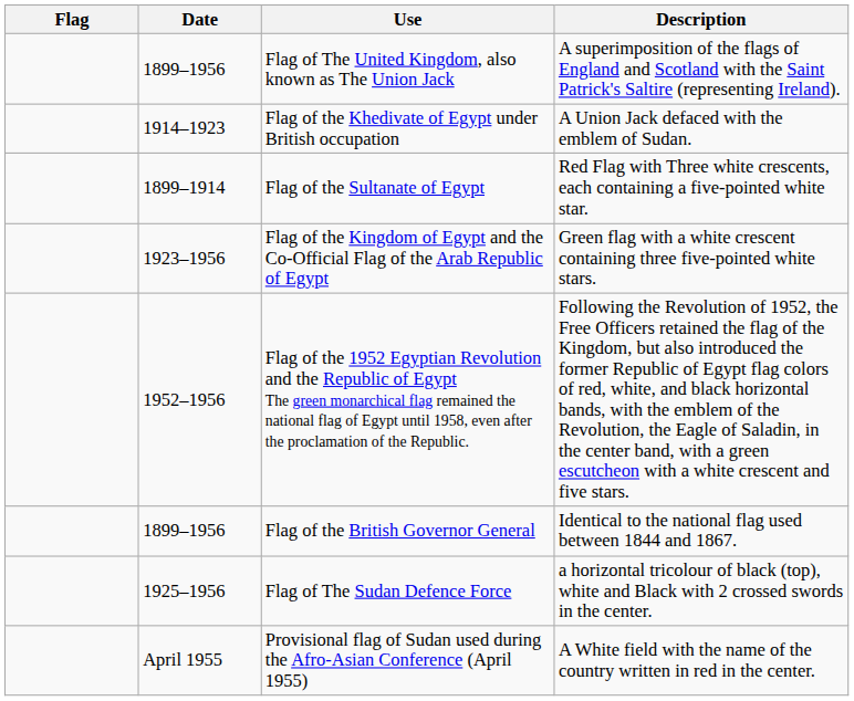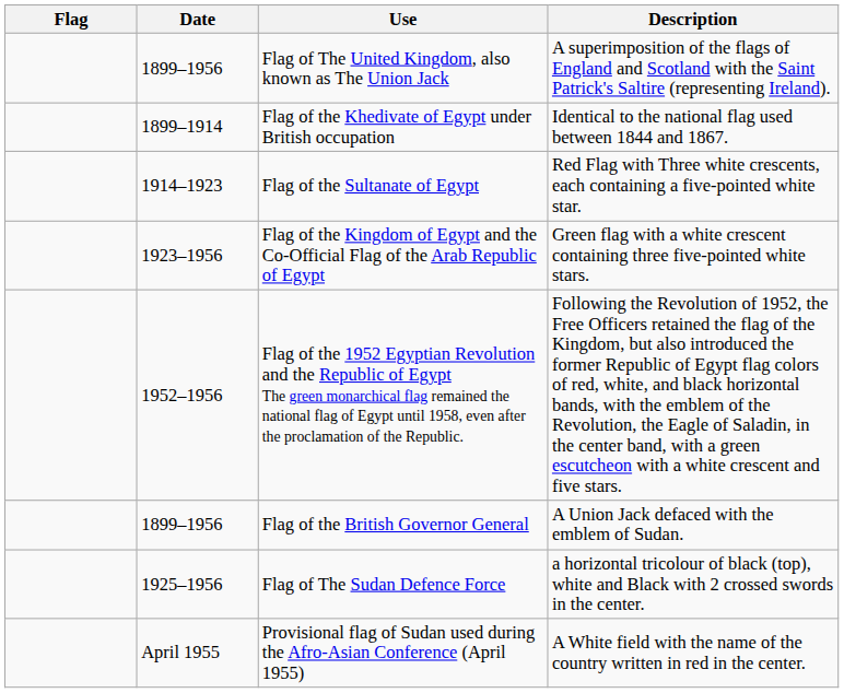Flag of the Khedivate of Egypt under British occupation | Date: 1914–1923 -> 1899–1914
Flag of the Khedivate of Egypt under British occupation | Description: A Union Jack defaced with the emblem of Sudan. -> Identical to the national flag used between 1844 and 1867.
Flag of the Sultanate of Egypt | Date: 1899–1914 -> 1914–1923
Flag of the British Governor General | Description: Identical to the national flag used between 1844 and 1867. -> A Union Jack defaced with the emblem of Sudan.
